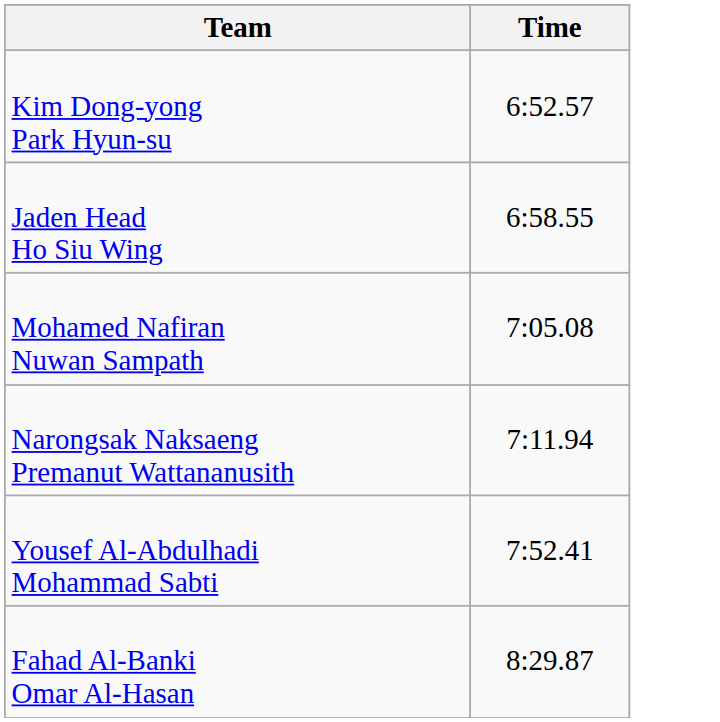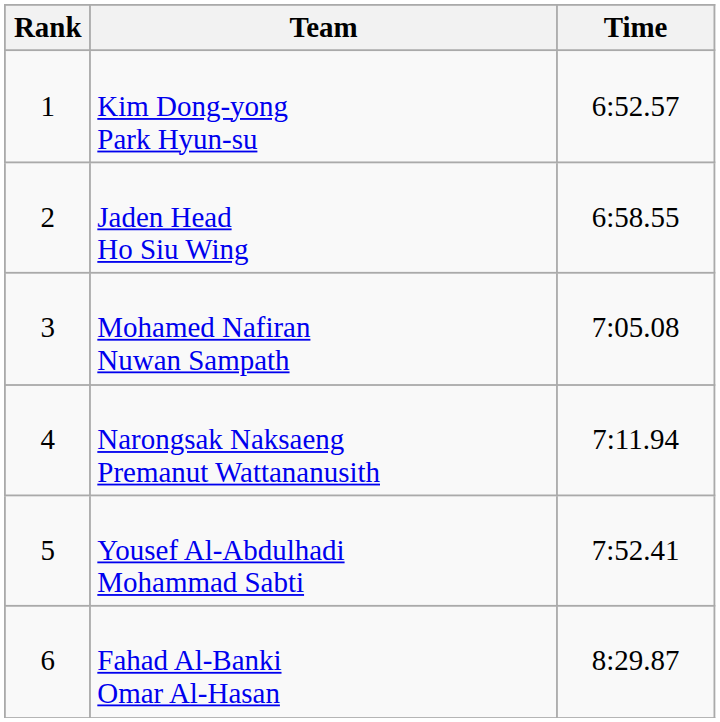+ column: Rank | 1 | 2 | 3 | 4 | 5 | 6
